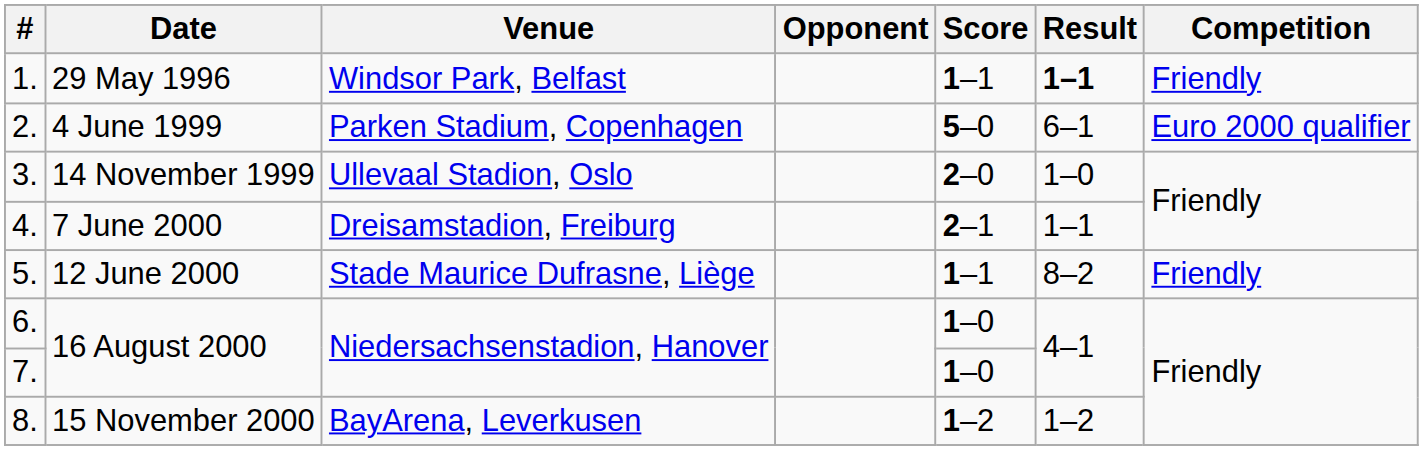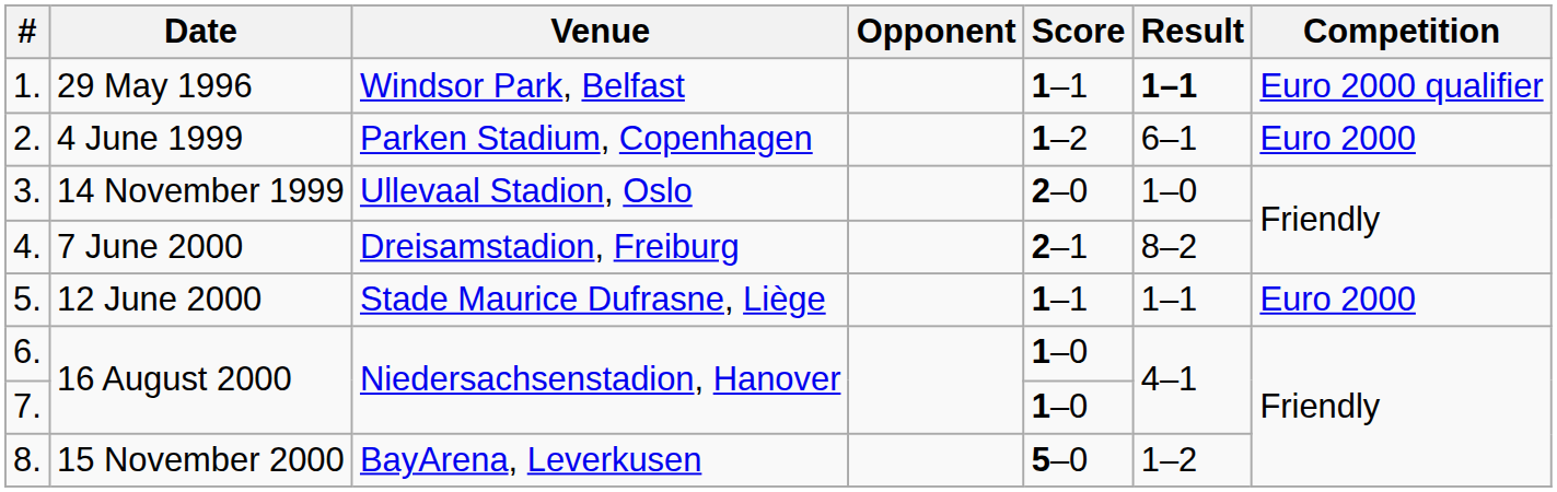1. | Competition: Friendly -> Euro 2000 qualifier
2. | Score: 5–0 -> 1–2
2. | Competition: Euro 2000 qualifier -> Euro 2000
4. | Result: 1–1 -> 8–2
5. | Result: 8–2 -> 1–1
5. | Competition: Friendly -> Euro 2000
8. | Score: 1–2 -> 5–0
